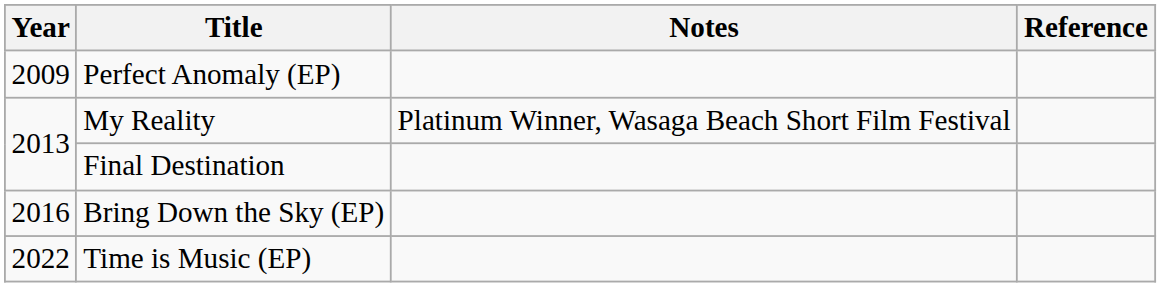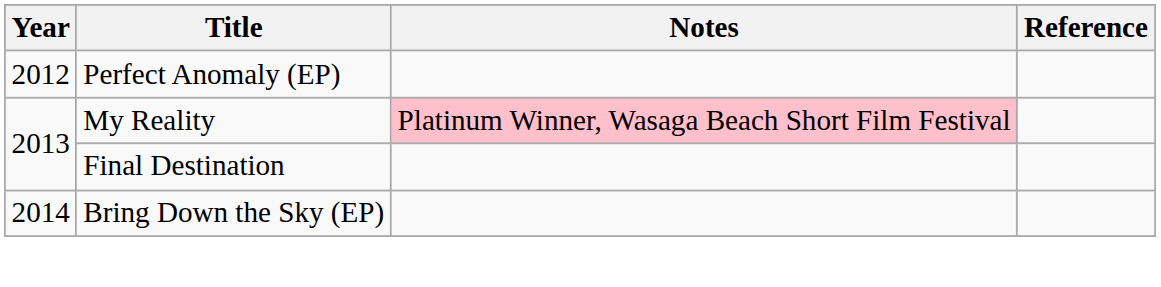Perfect Anomaly (EP) | Year: 2009 -> 2012
My Reality | Notes: no background -> pink background
Bring Down the Sky (EP) | Year: 2016 -> 2014
- row: 2022 | Time is Music (EP)
